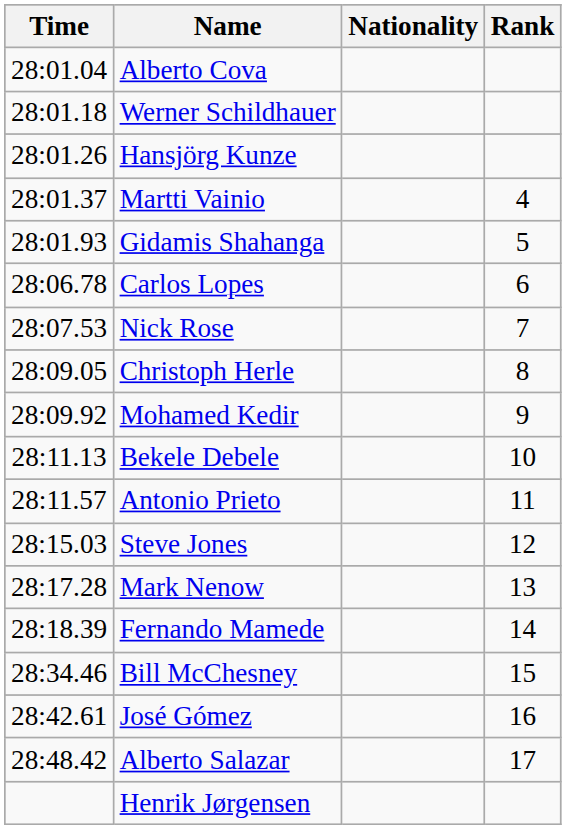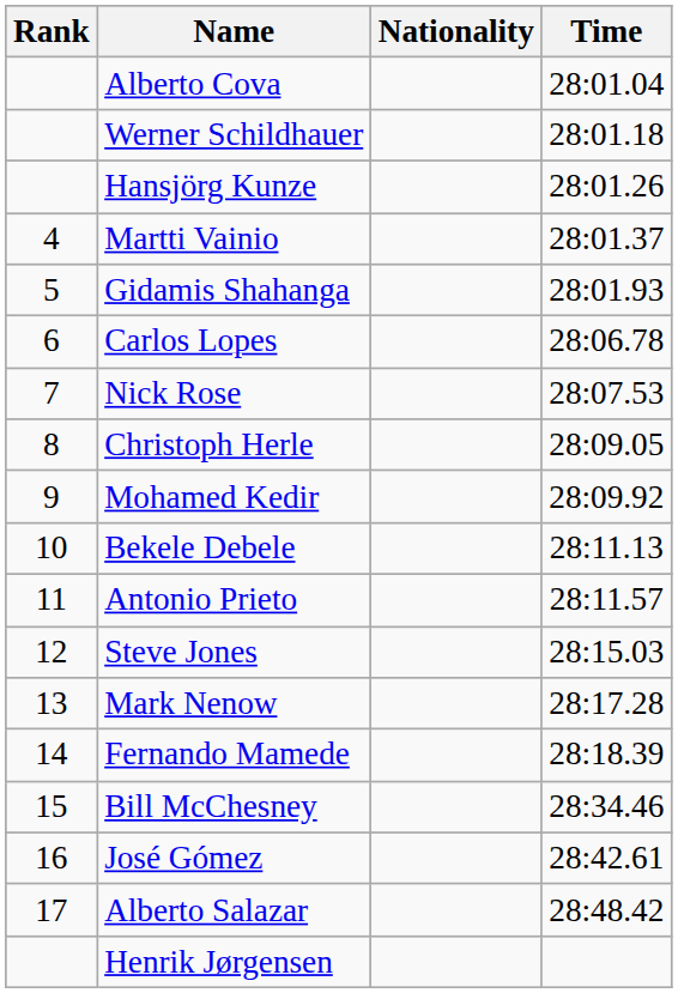columns swapped: Rank <-> Time
